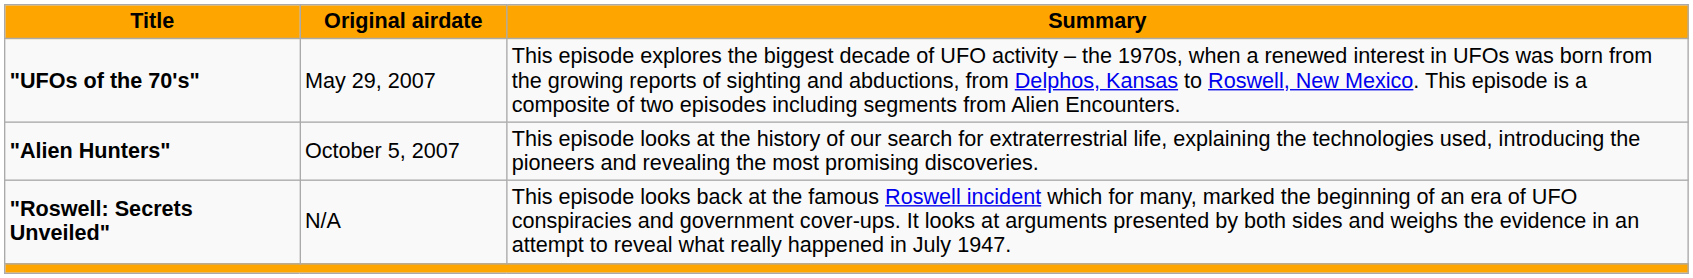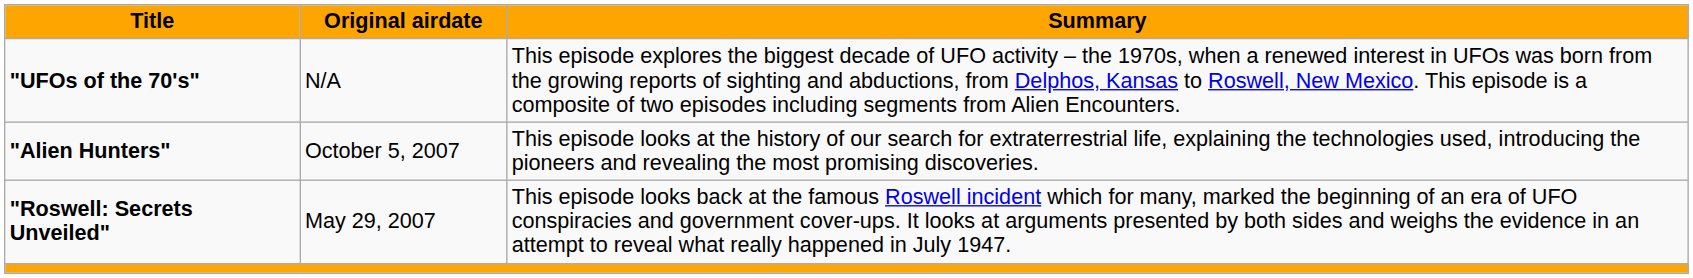"UFOs of the 70's" | Original airdate: May 29, 2007 -> N/A
"Roswell: Secrets Unveiled" | Original airdate: N/A -> May 29, 2007
